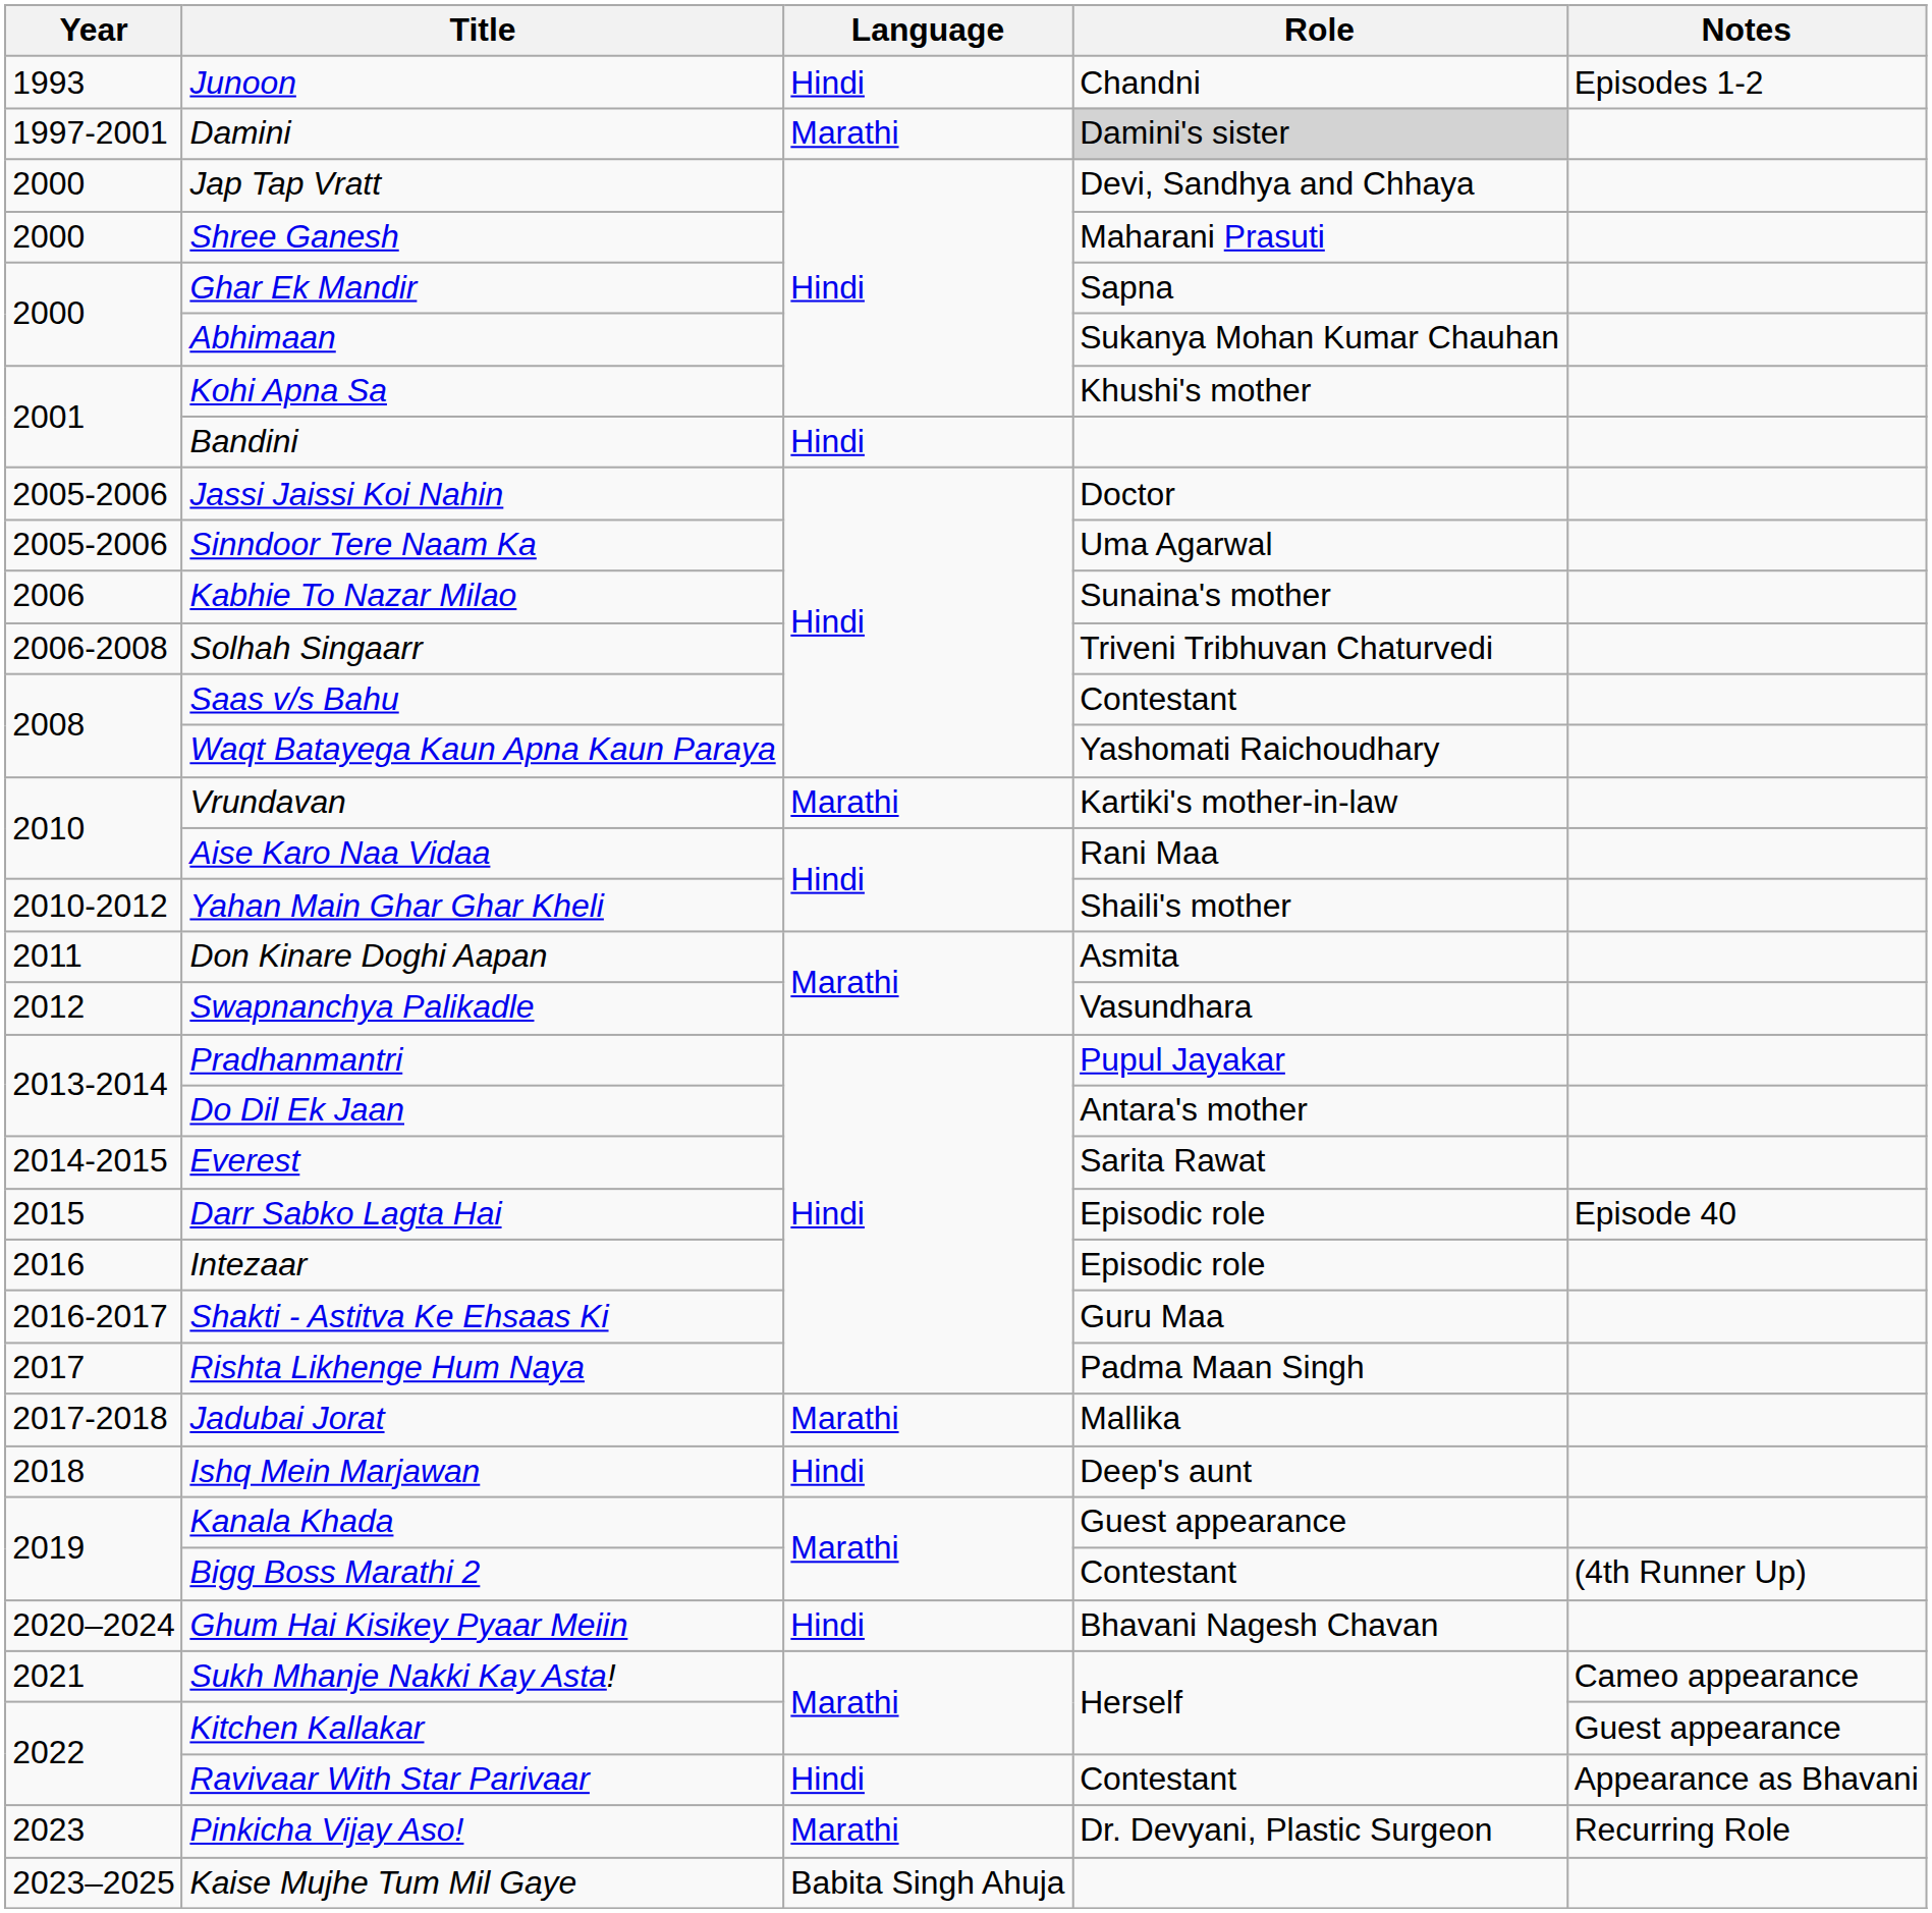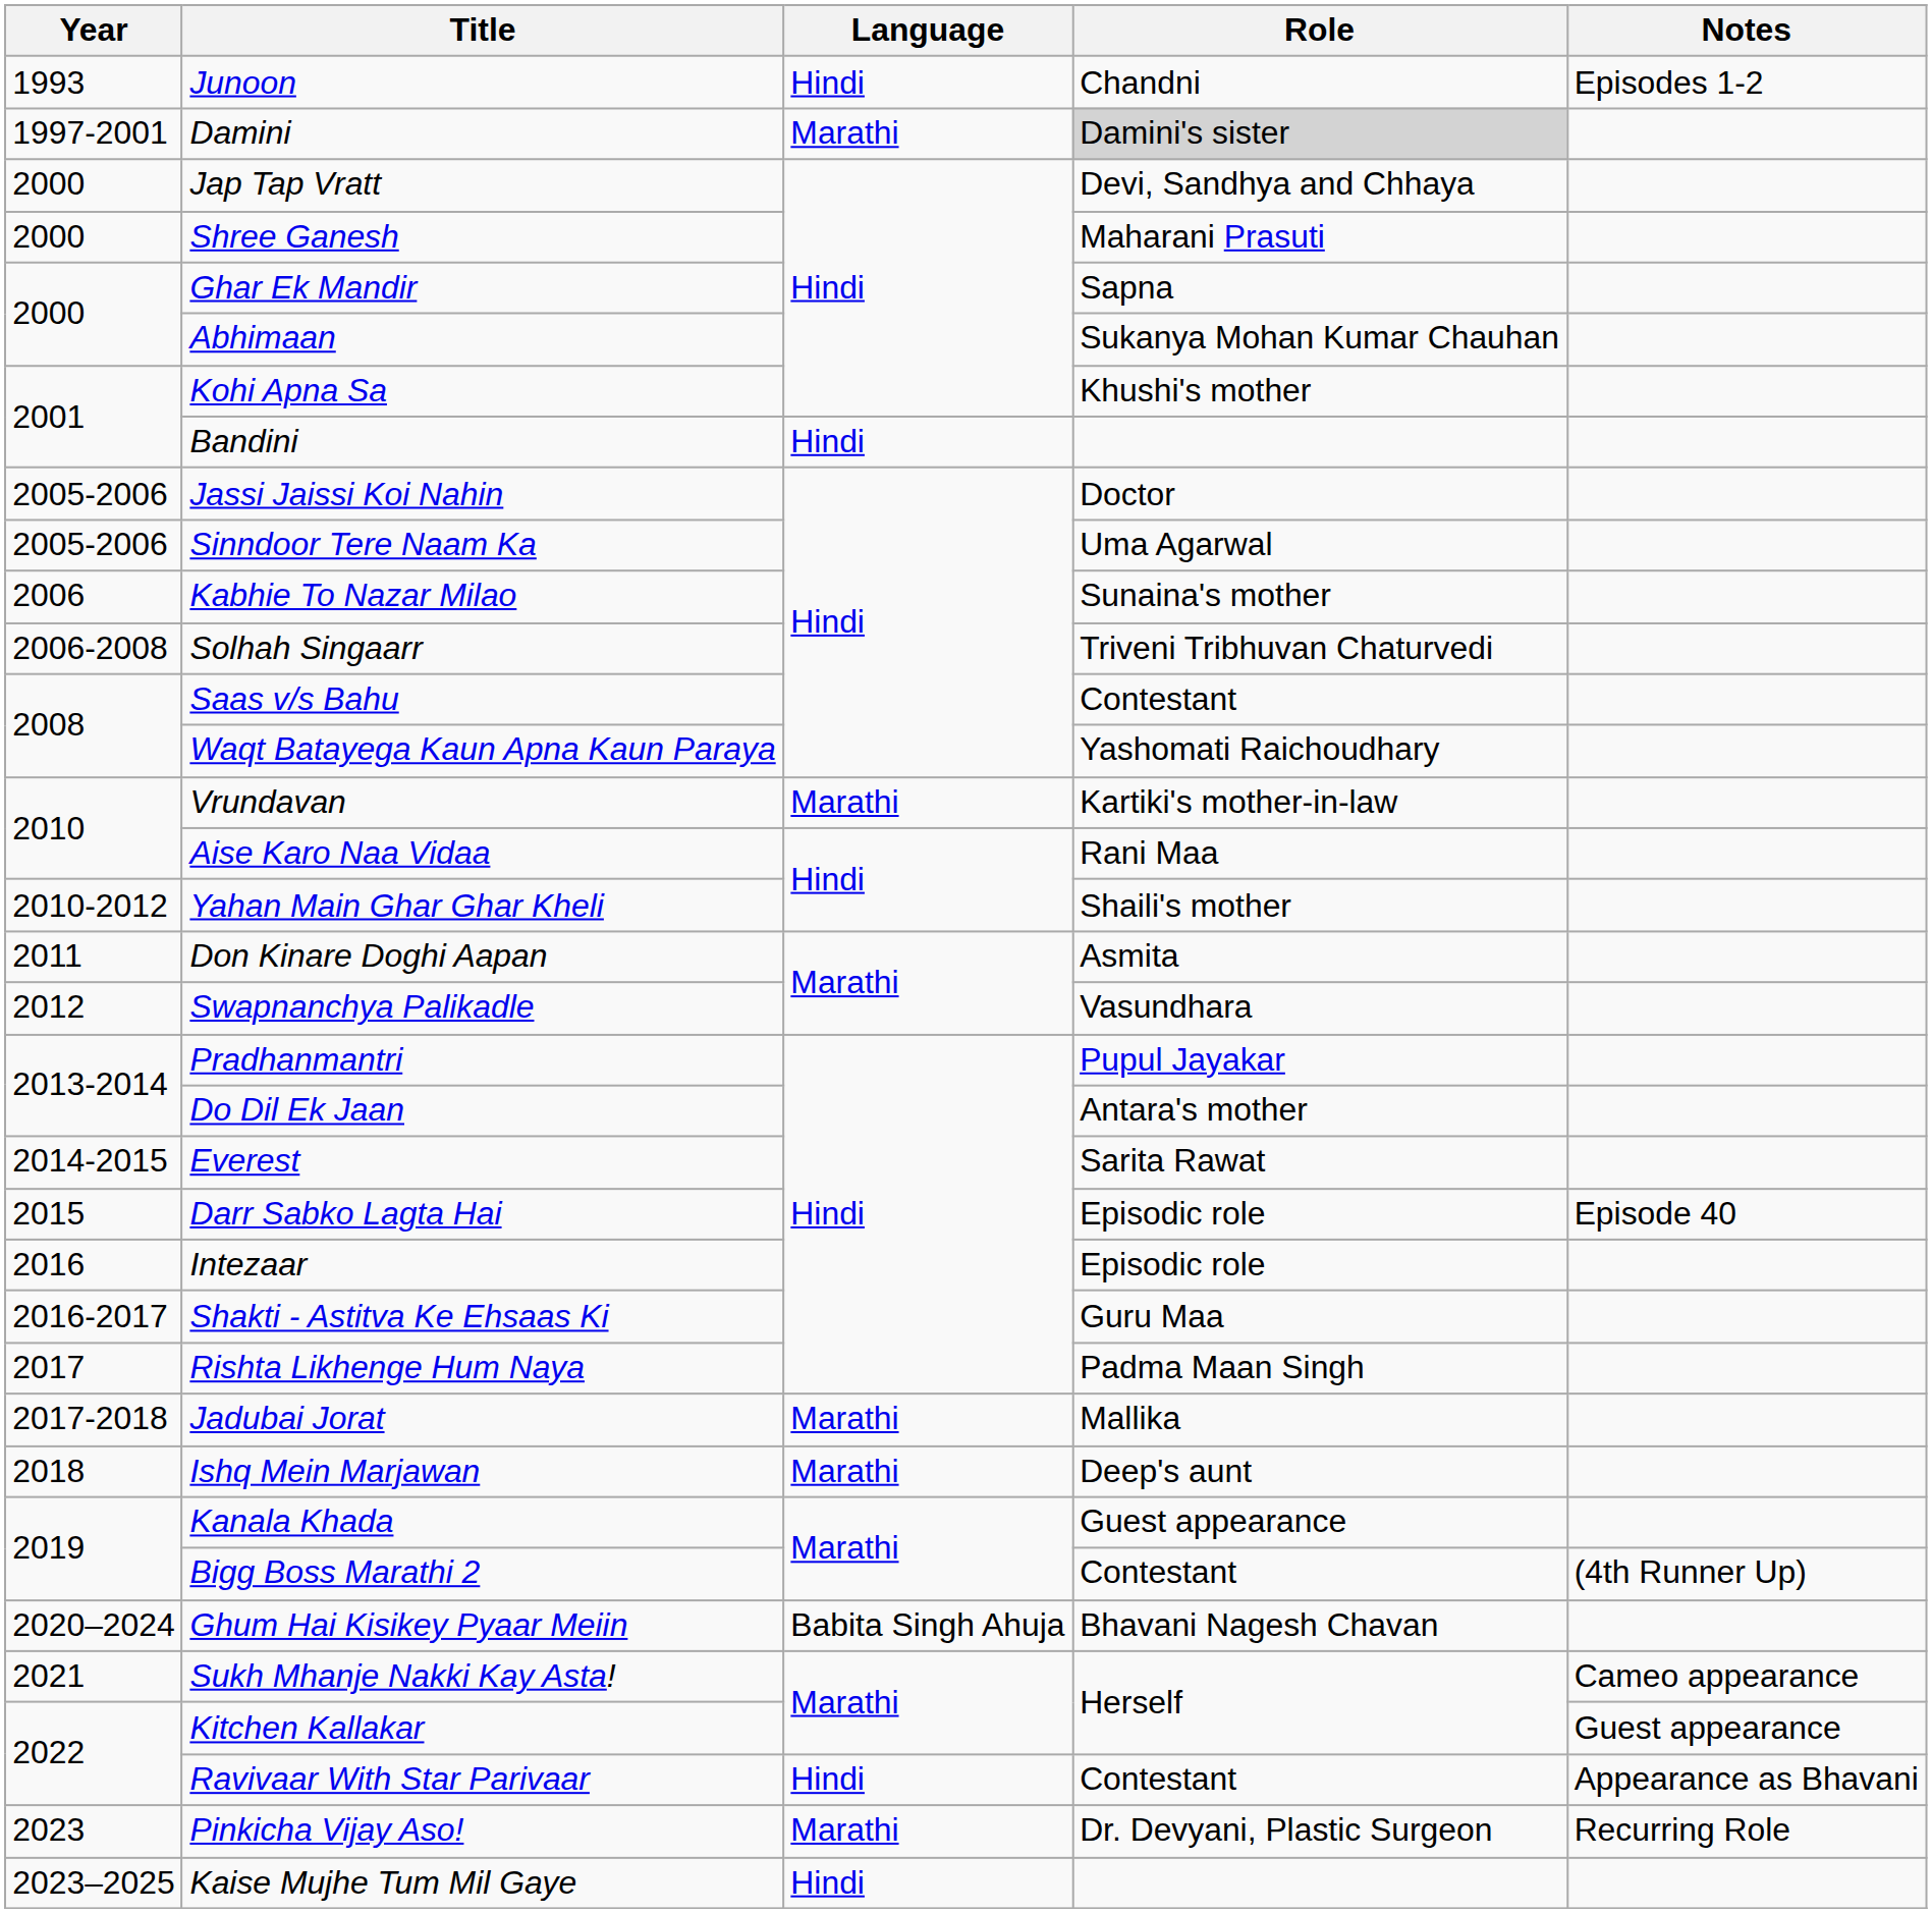Ishq Mein Marjawan | Language: Hindi -> Marathi
Ghum Hai Kisikey Pyaar Meiin | Language: Hindi -> Babita Singh Ahuja
Kaise Mujhe Tum Mil Gaye | Language: Babita Singh Ahuja -> Hindi
